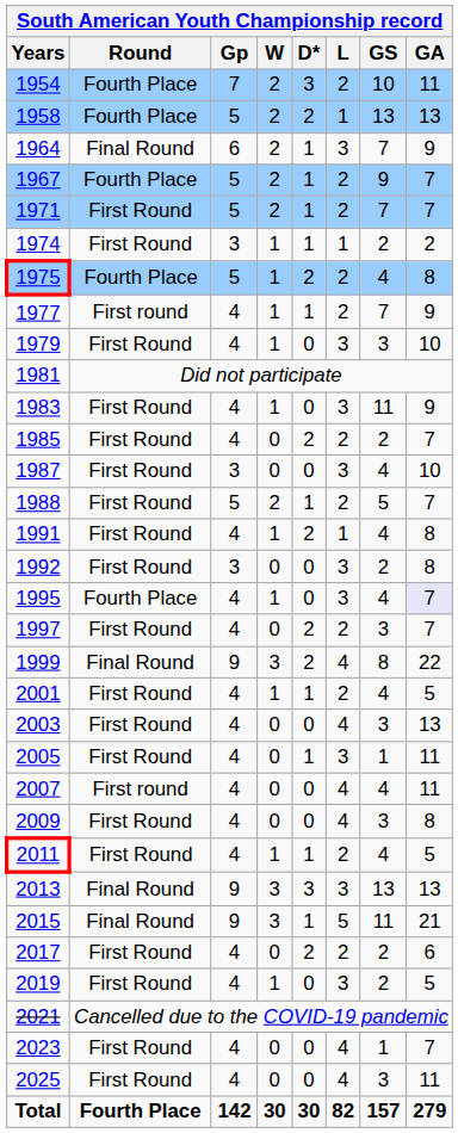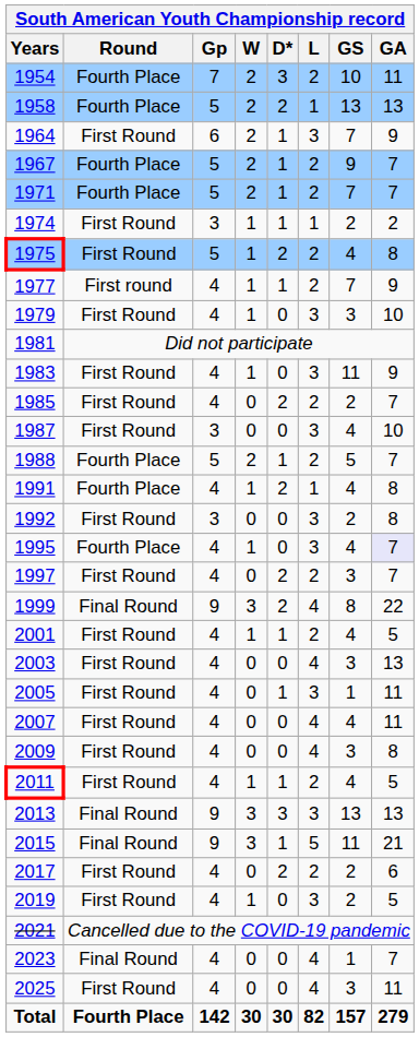1964 | Round: Final Round -> First Round
1971 | Round: First Round -> Fourth Place
1975 | Round: Fourth Place -> First Round
1988 | Round: First Round -> Fourth Place
1991 | Round: First Round -> Fourth Place
2007 | Round: First round -> First Round
2023 | Round: First Round -> Final Round
